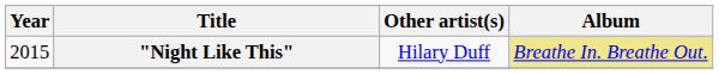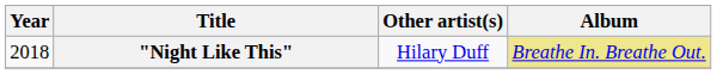"Night Like This" | Year: 2015 -> 2018
